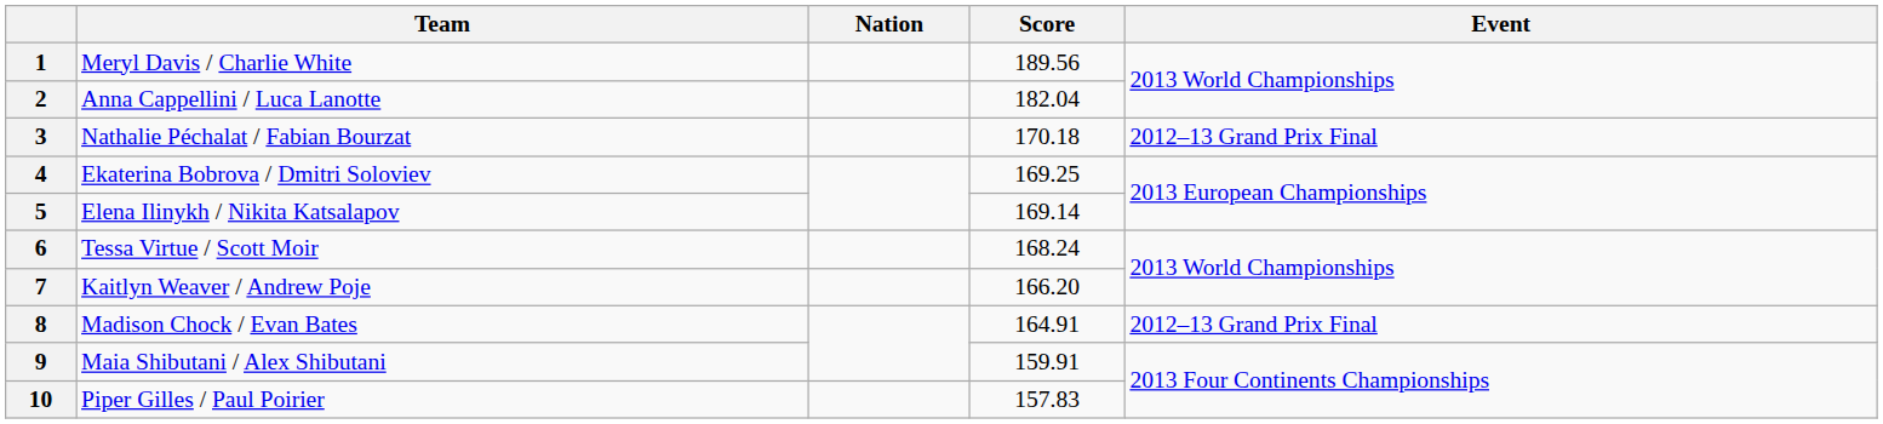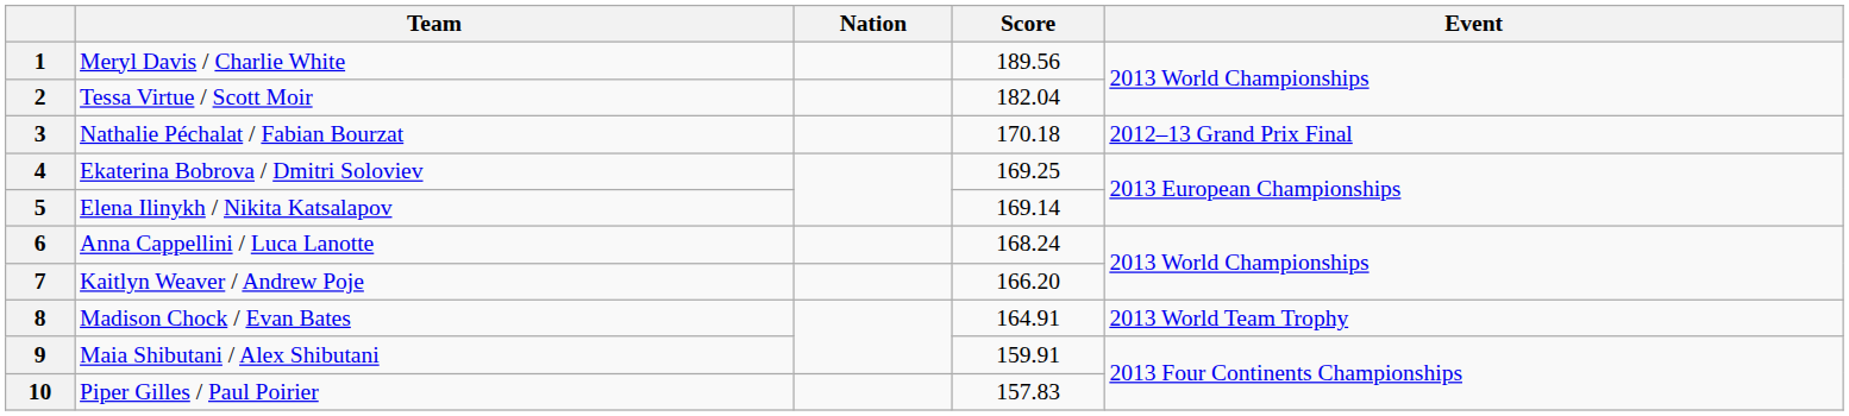2 | Team: Anna Cappellini / Luca Lanotte -> Tessa Virtue / Scott Moir
6 | Team: Tessa Virtue / Scott Moir -> Anna Cappellini / Luca Lanotte
8 | Event: 2012–13 Grand Prix Final -> 2013 World Team Trophy
